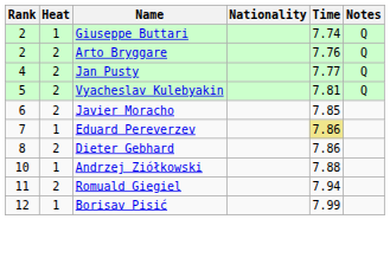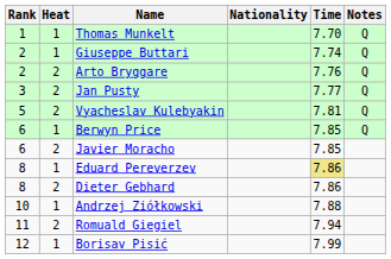+ row: 1 | 1 | Thomas Munkelt | 7.70 | Q
Jan Pusty | Rank: 4 -> 3
+ row: 6 | 1 | Berwyn Price | 7.85 | Q
Eduard Pereverzev | Rank: 7 -> 8
